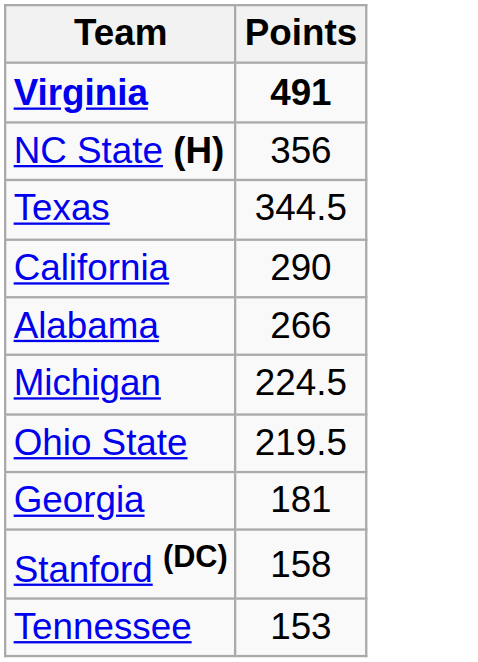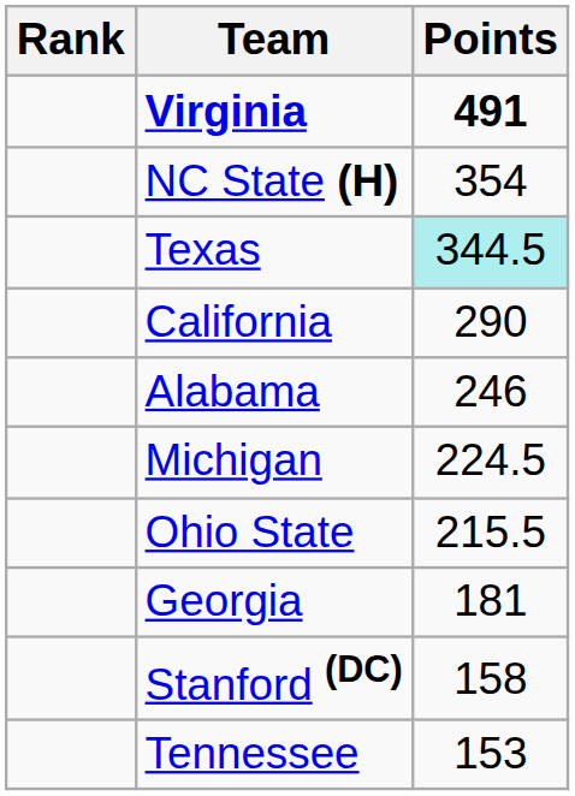+ column: Rank
NC State (H) | Points: 356 -> 354
Texas | Points: no background -> paleturquoise background
Alabama | Points: 266 -> 246
Ohio State | Points: 219.5 -> 215.5
